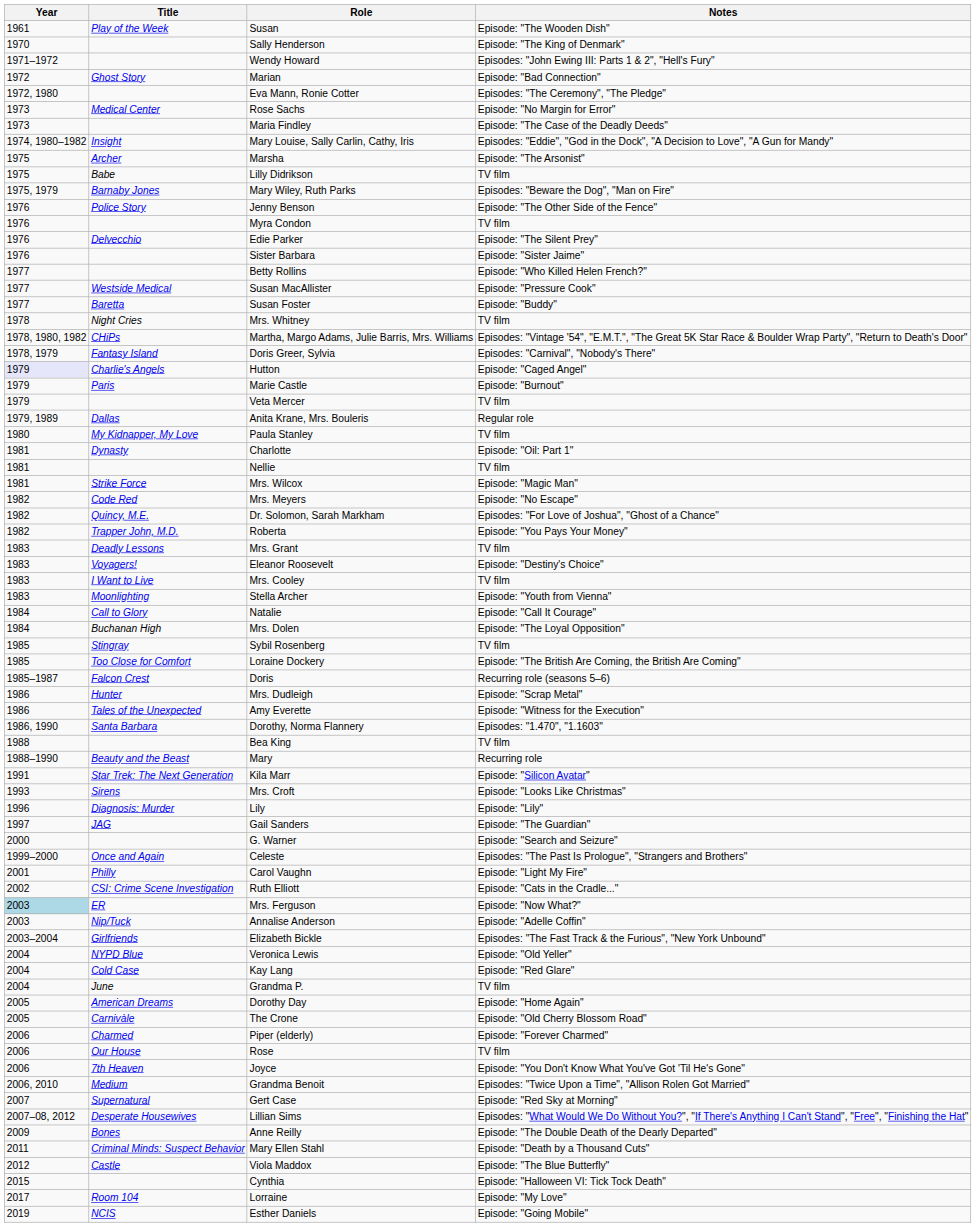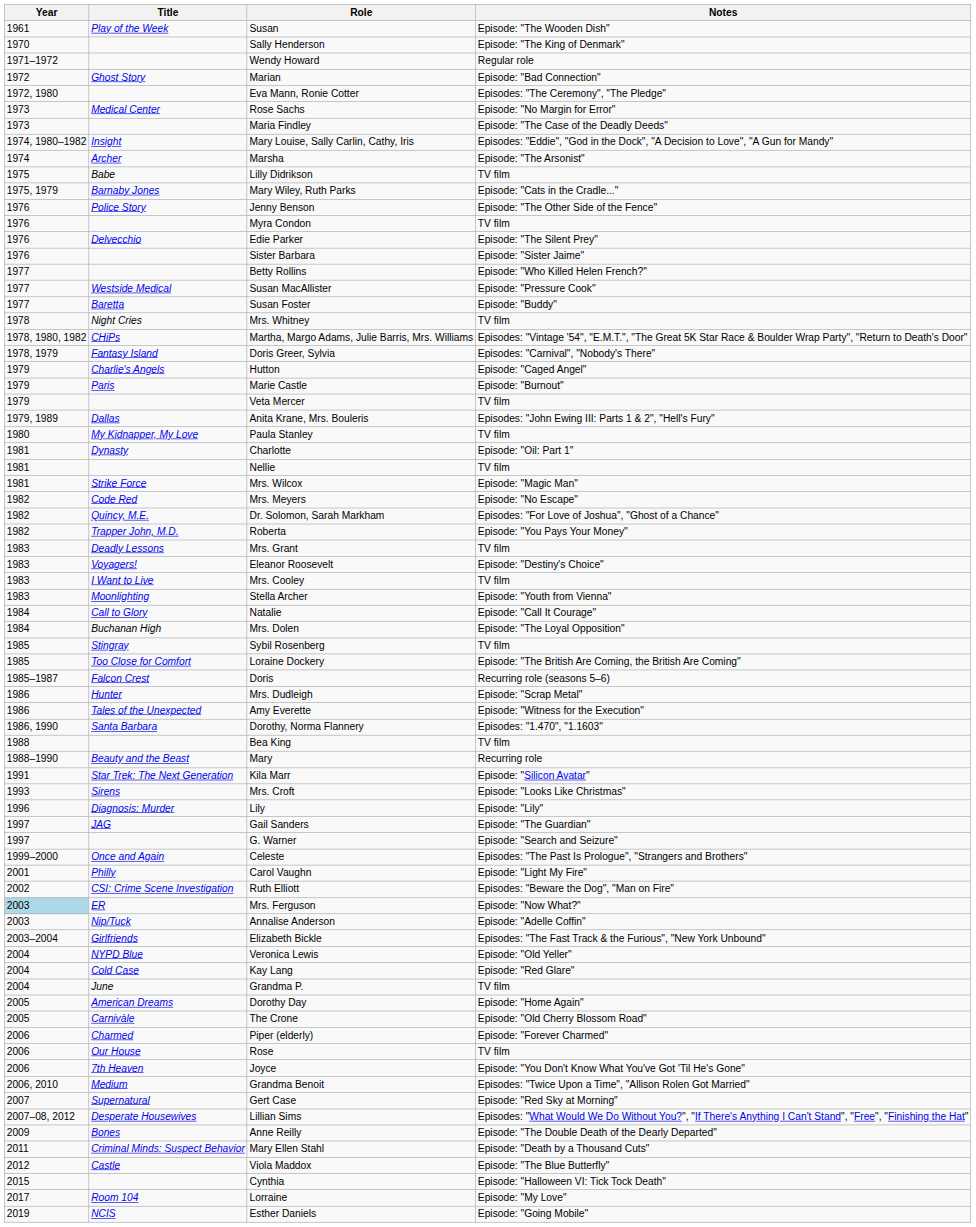Wendy Howard | Notes: Episodes: "John Ewing III: Parts 1 & 2", "Hell's Fury" -> Regular role
Marsha | Year: 1975 -> 1974
Mary Wiley, Ruth Parks | Notes: Episodes: "Beware the Dog", "Man on Fire" -> Episode: "Cats in the Cradle..."
Hutton | Year: lavender background -> no background
Anita Krane, Mrs. Bouleris | Notes: Regular role -> Episodes: "John Ewing III: Parts 1 & 2", "Hell's Fury"
G. Warner | Year: 2000 -> 1997
Ruth Elliott | Notes: Episode: "Cats in the Cradle..." -> Episodes: "Beware the Dog", "Man on Fire"
